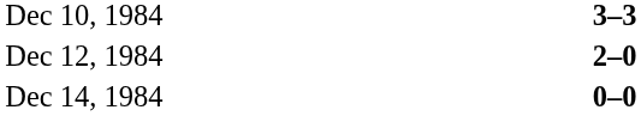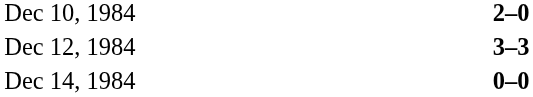Dec 10, 1984 | column 3: 3–3 -> 2–0
Dec 12, 1984 | column 3: 2–0 -> 3–3
